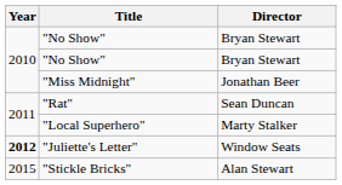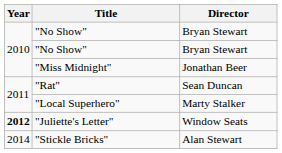"Stickle Bricks" | Year: 2015 -> 2014
